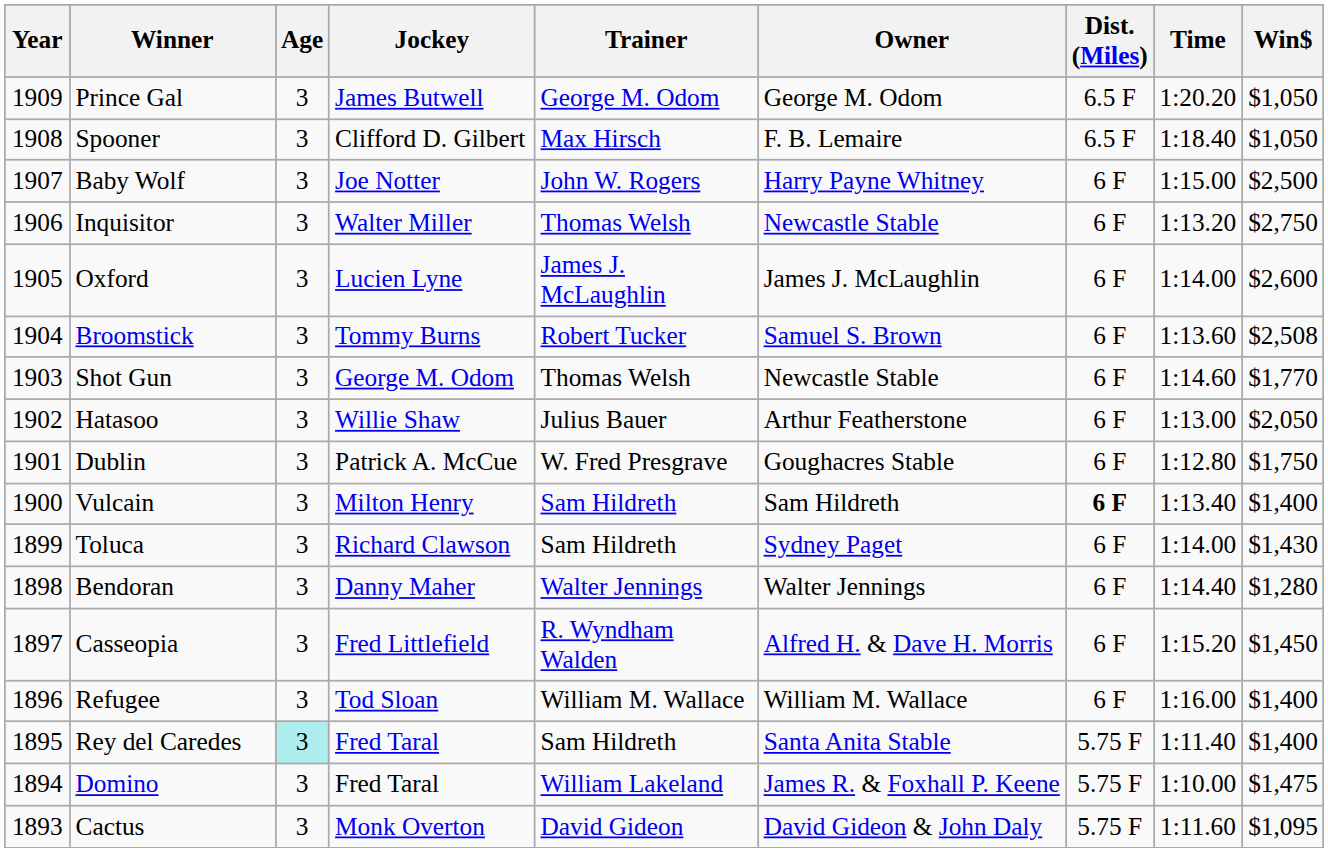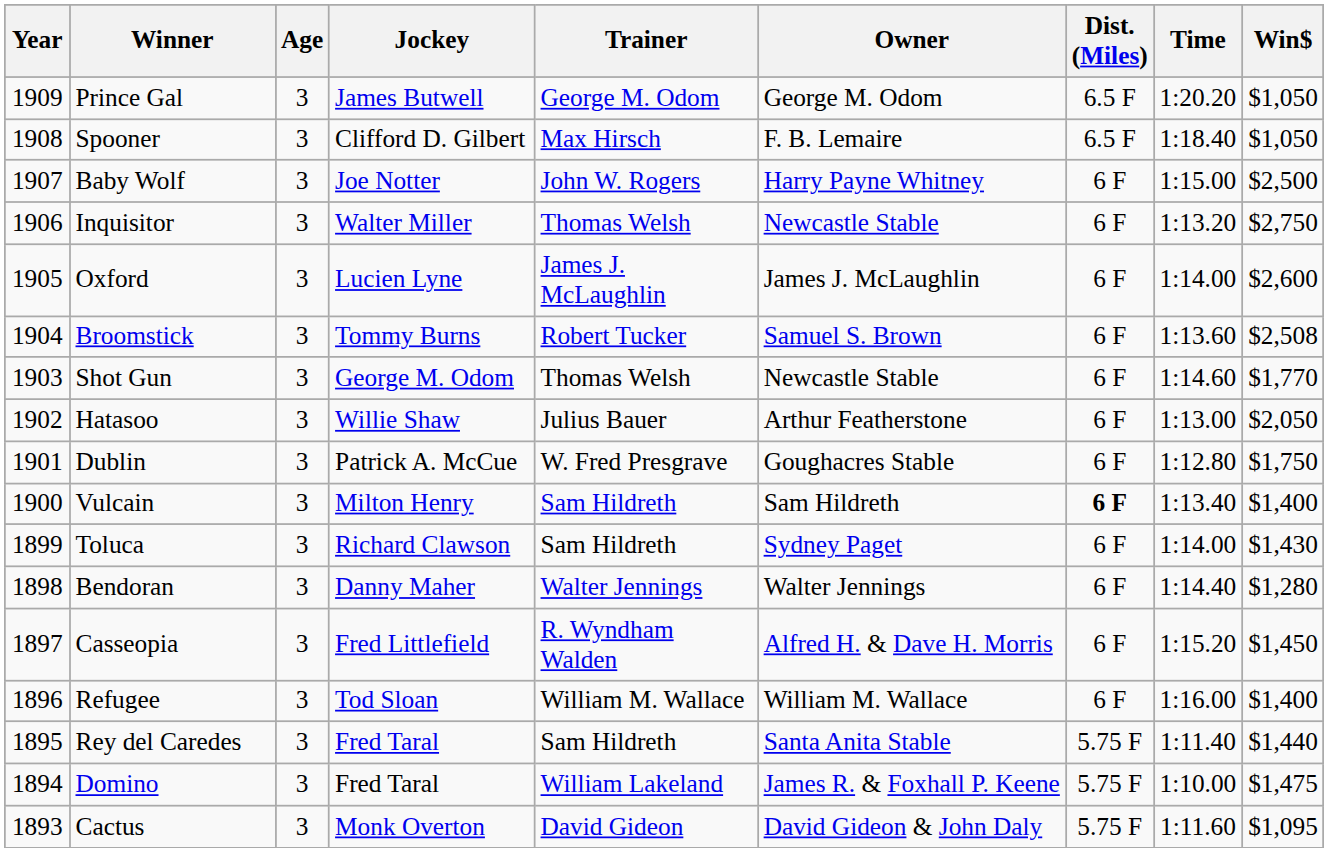Rey del Caredes | Age: paleturquoise background -> no background
Rey del Caredes | Win$: $1,400 -> $1,440
